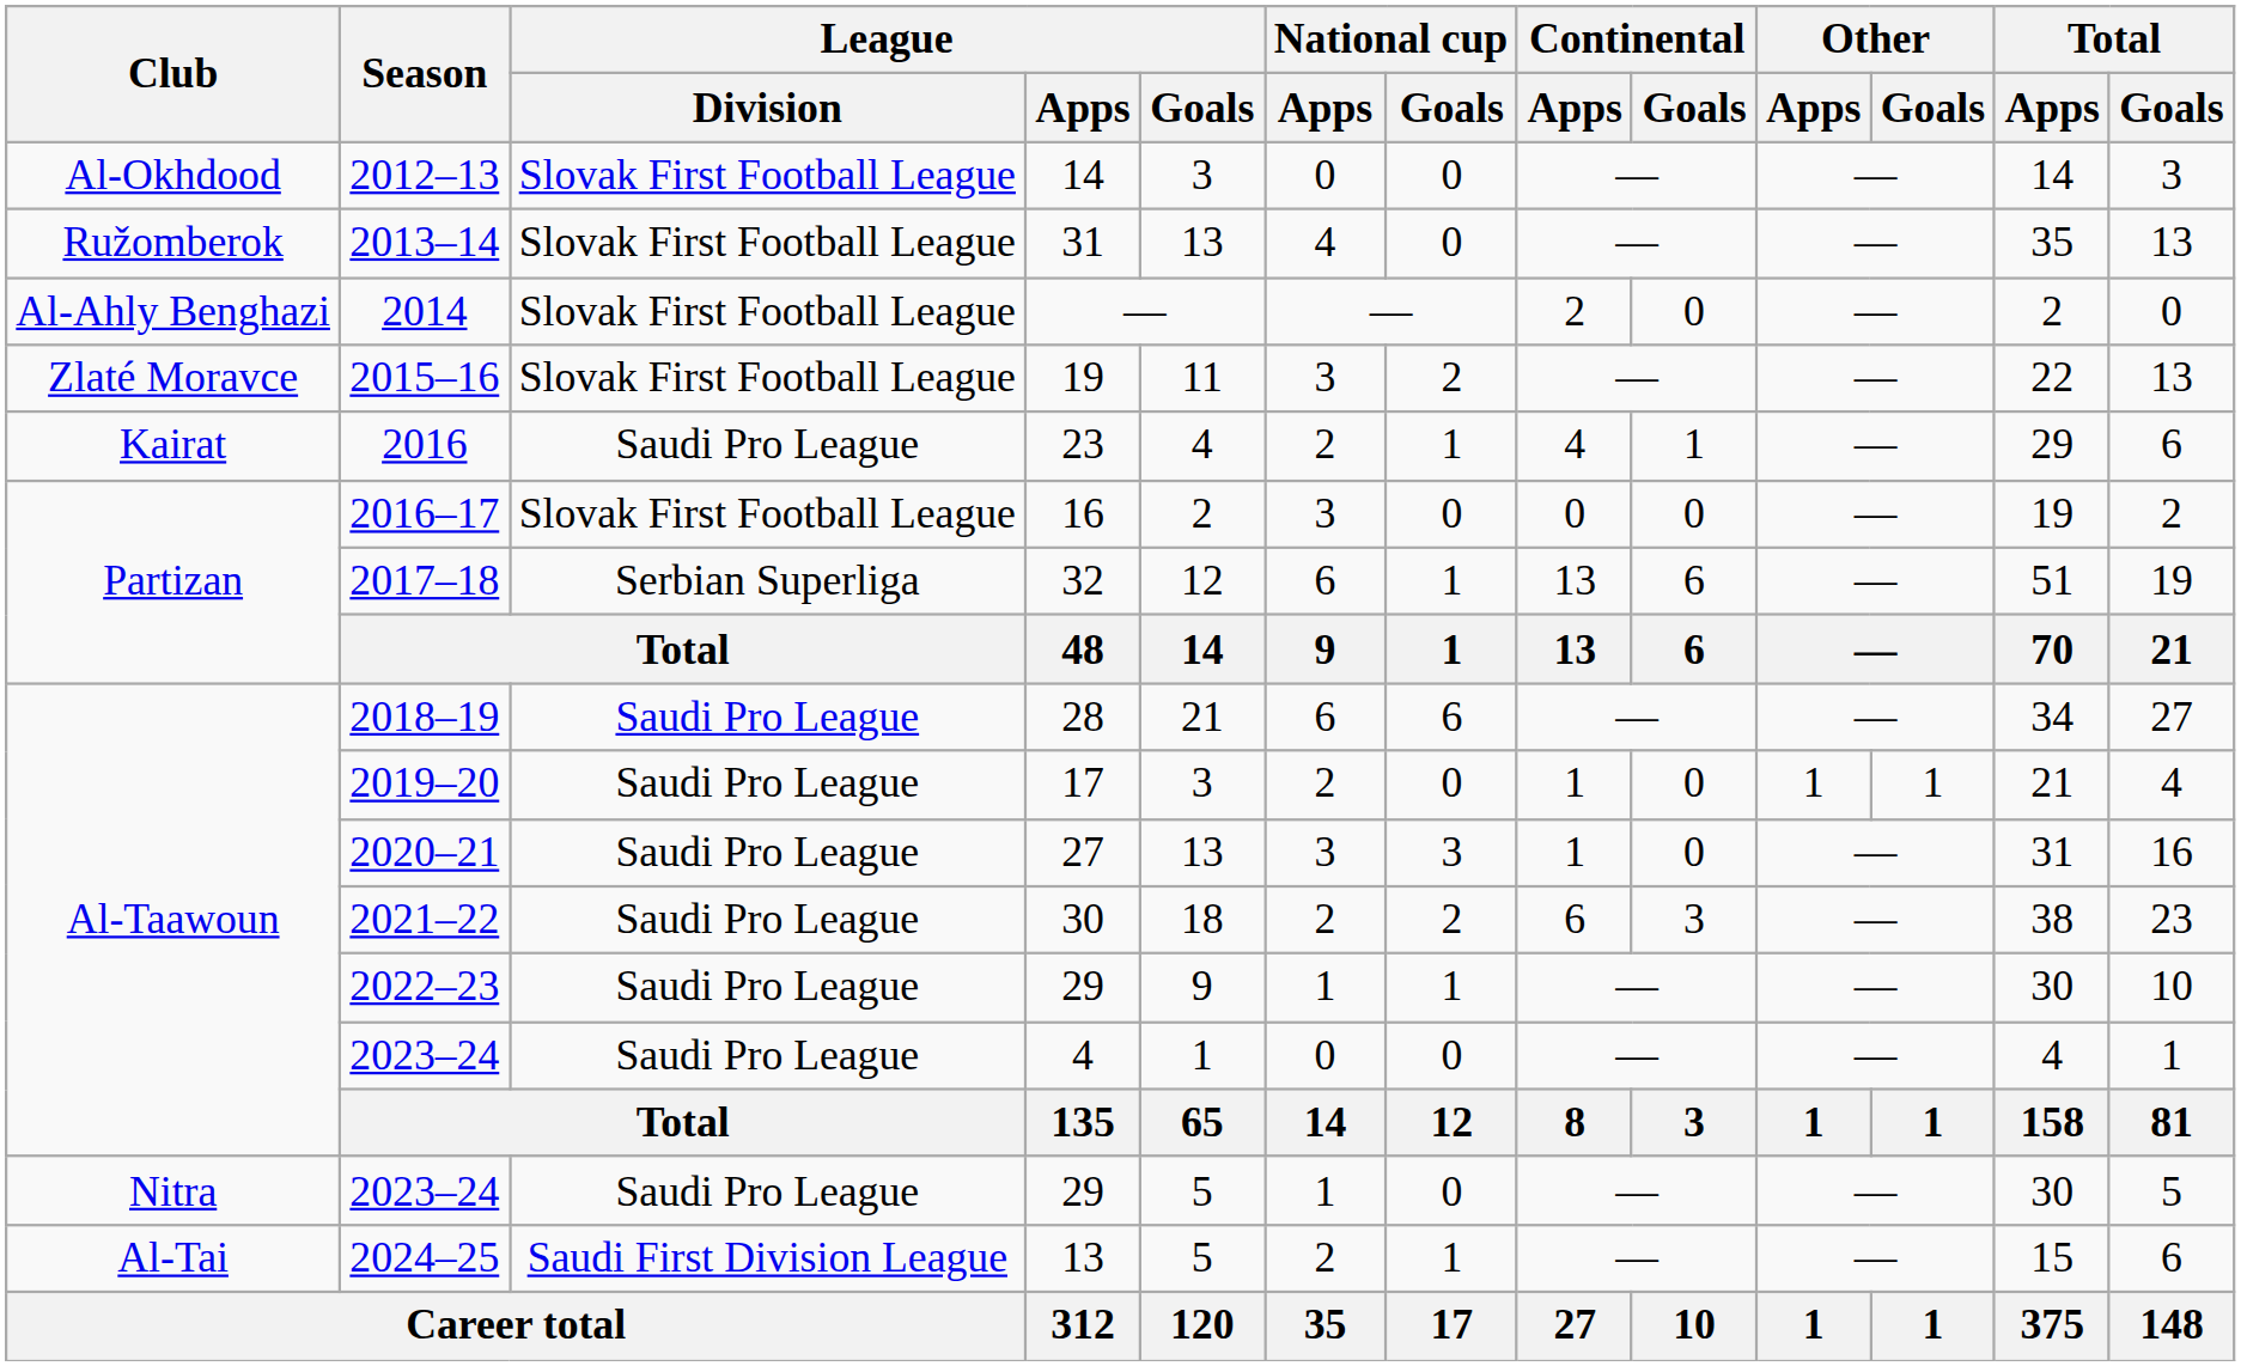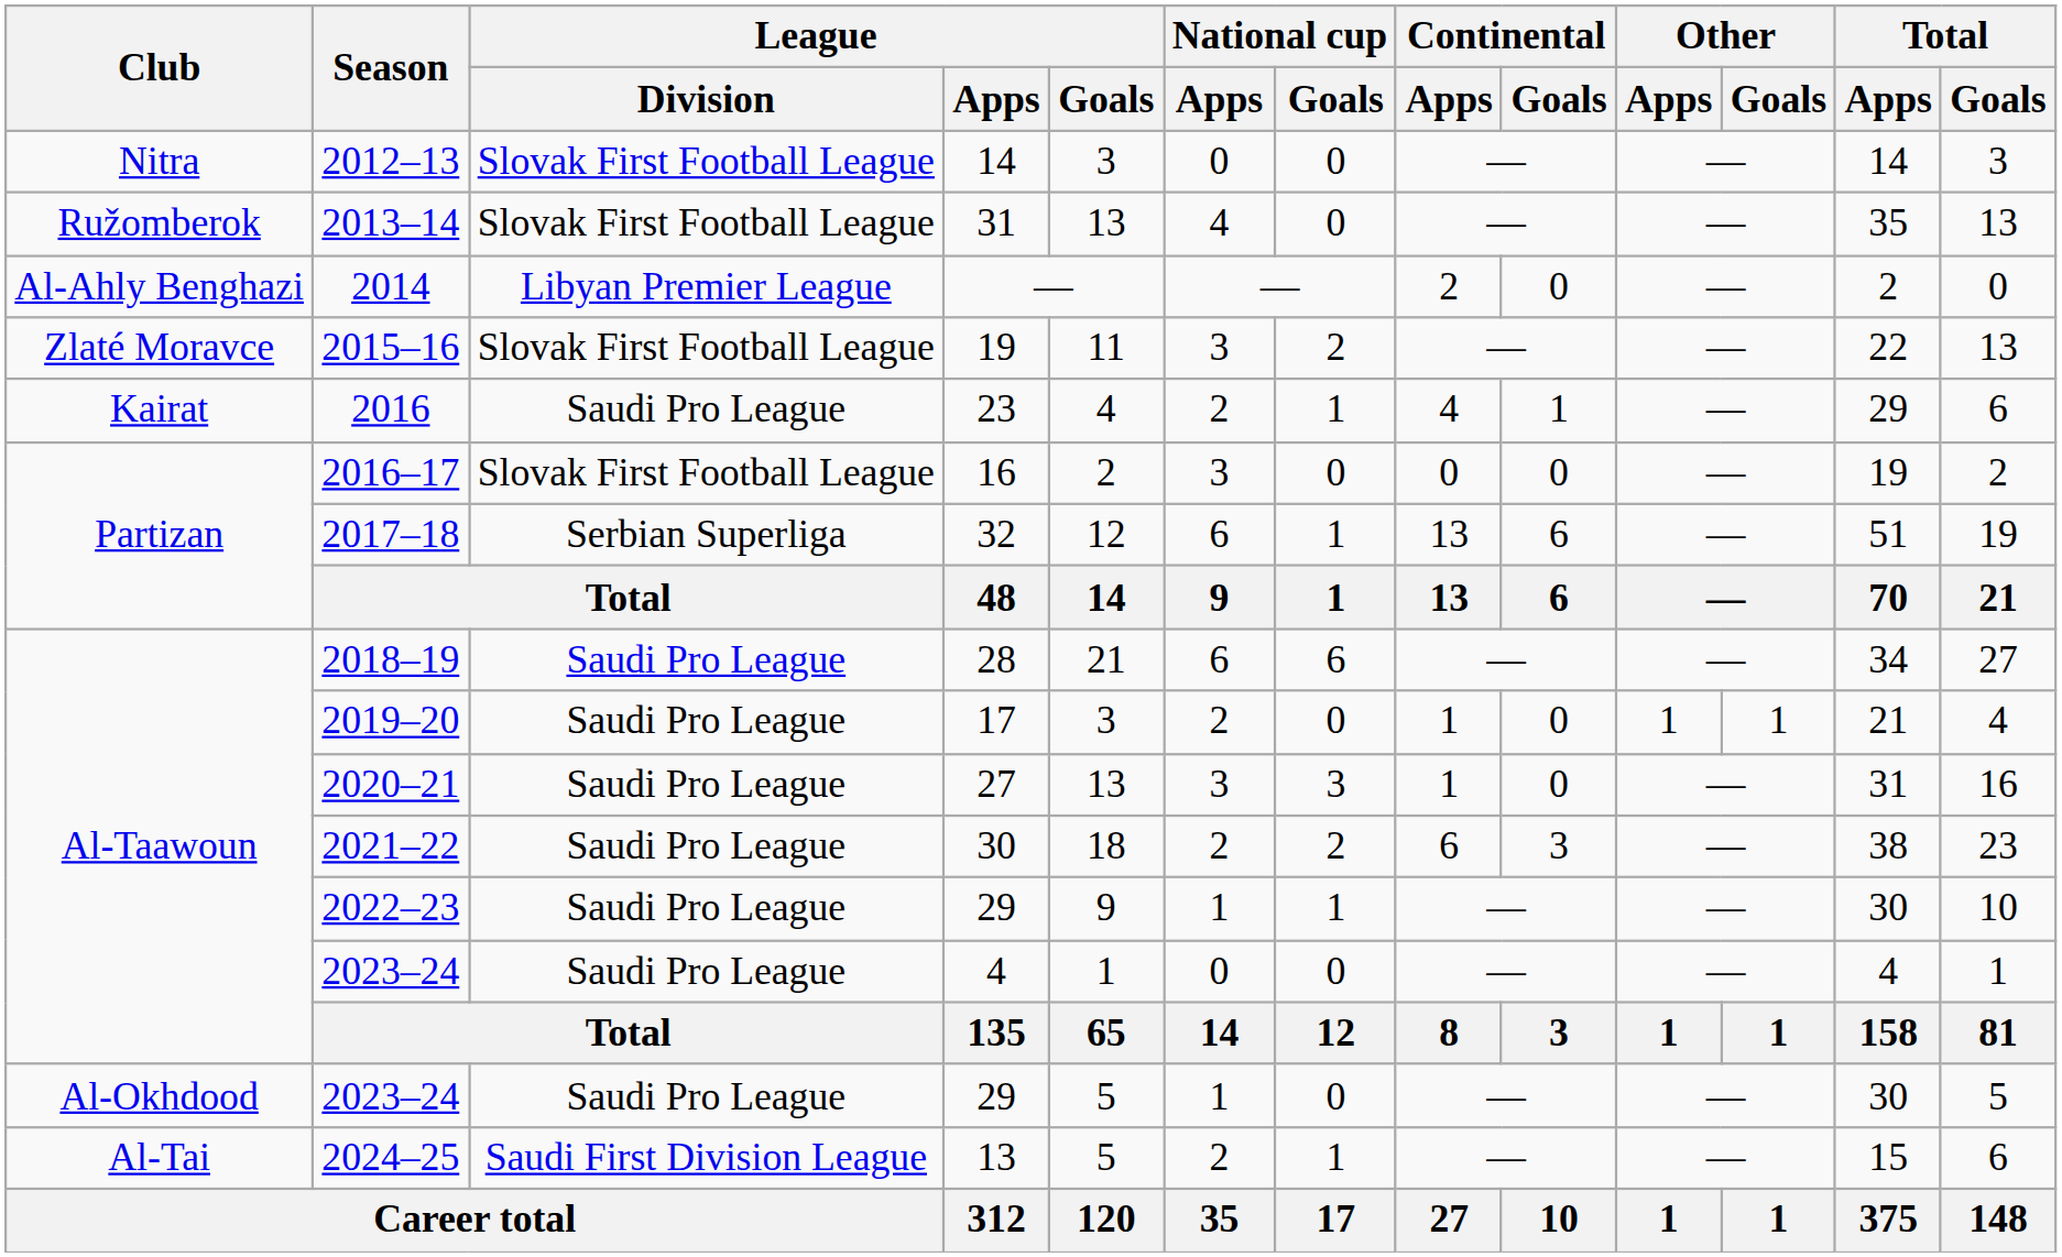2012–13 | Club: Al-Okhdood -> Nitra
2014 | League / Division: Slovak First Football League -> Libyan Premier League
2023–24 / 29 | Club: Nitra -> Al-Okhdood
